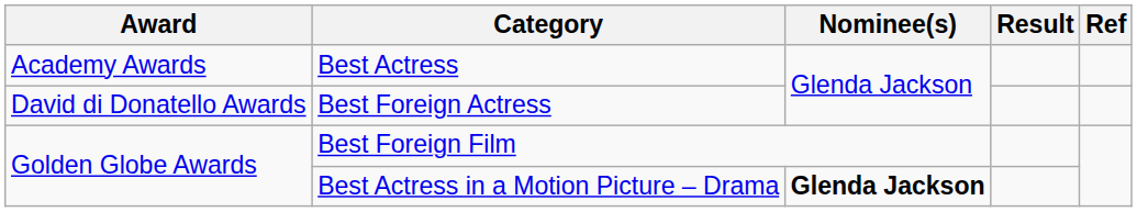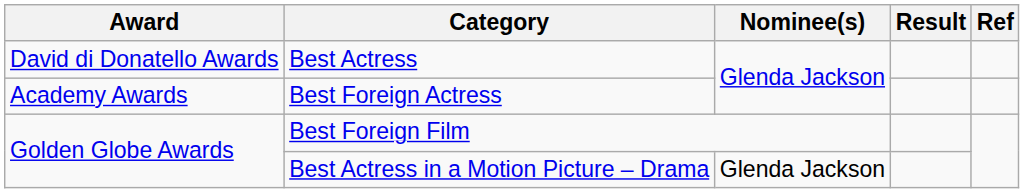Best Actress | Award: Academy Awards -> David di Donatello Awards
Best Foreign Actress | Award: David di Donatello Awards -> Academy Awards
Best Actress in a Motion Picture – Drama | Nominee(s): bold -> normal
